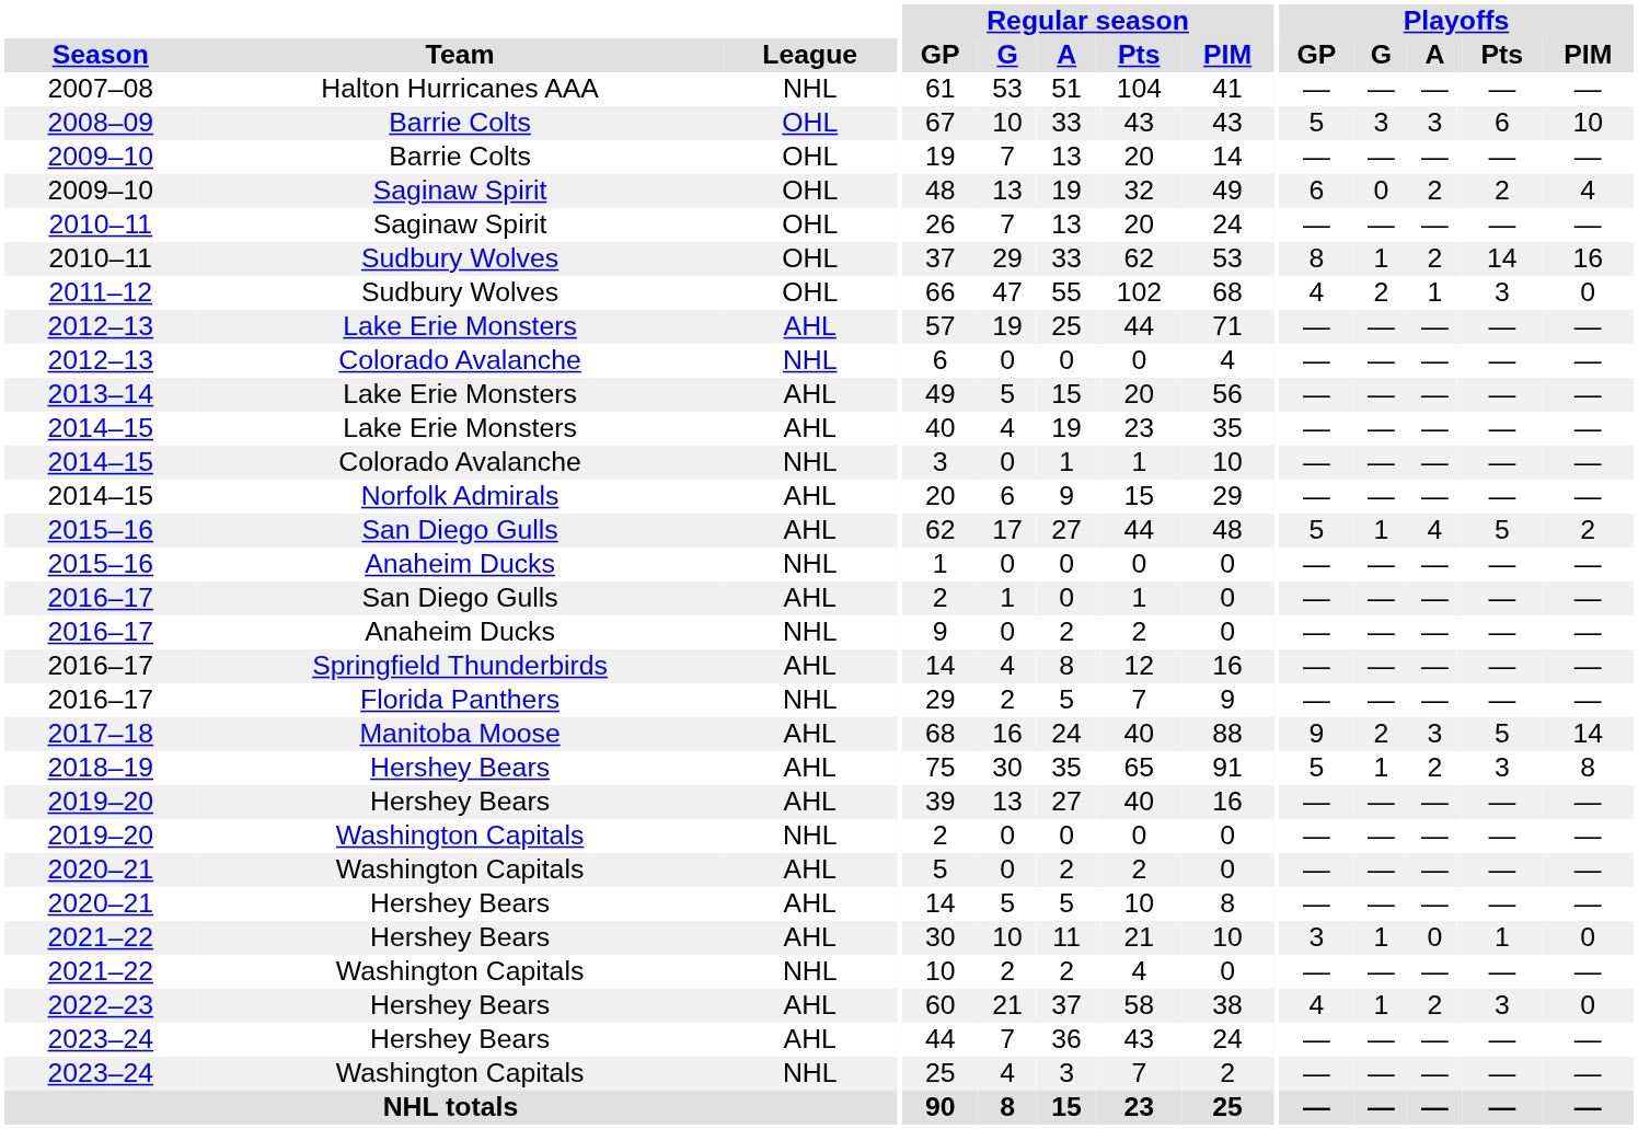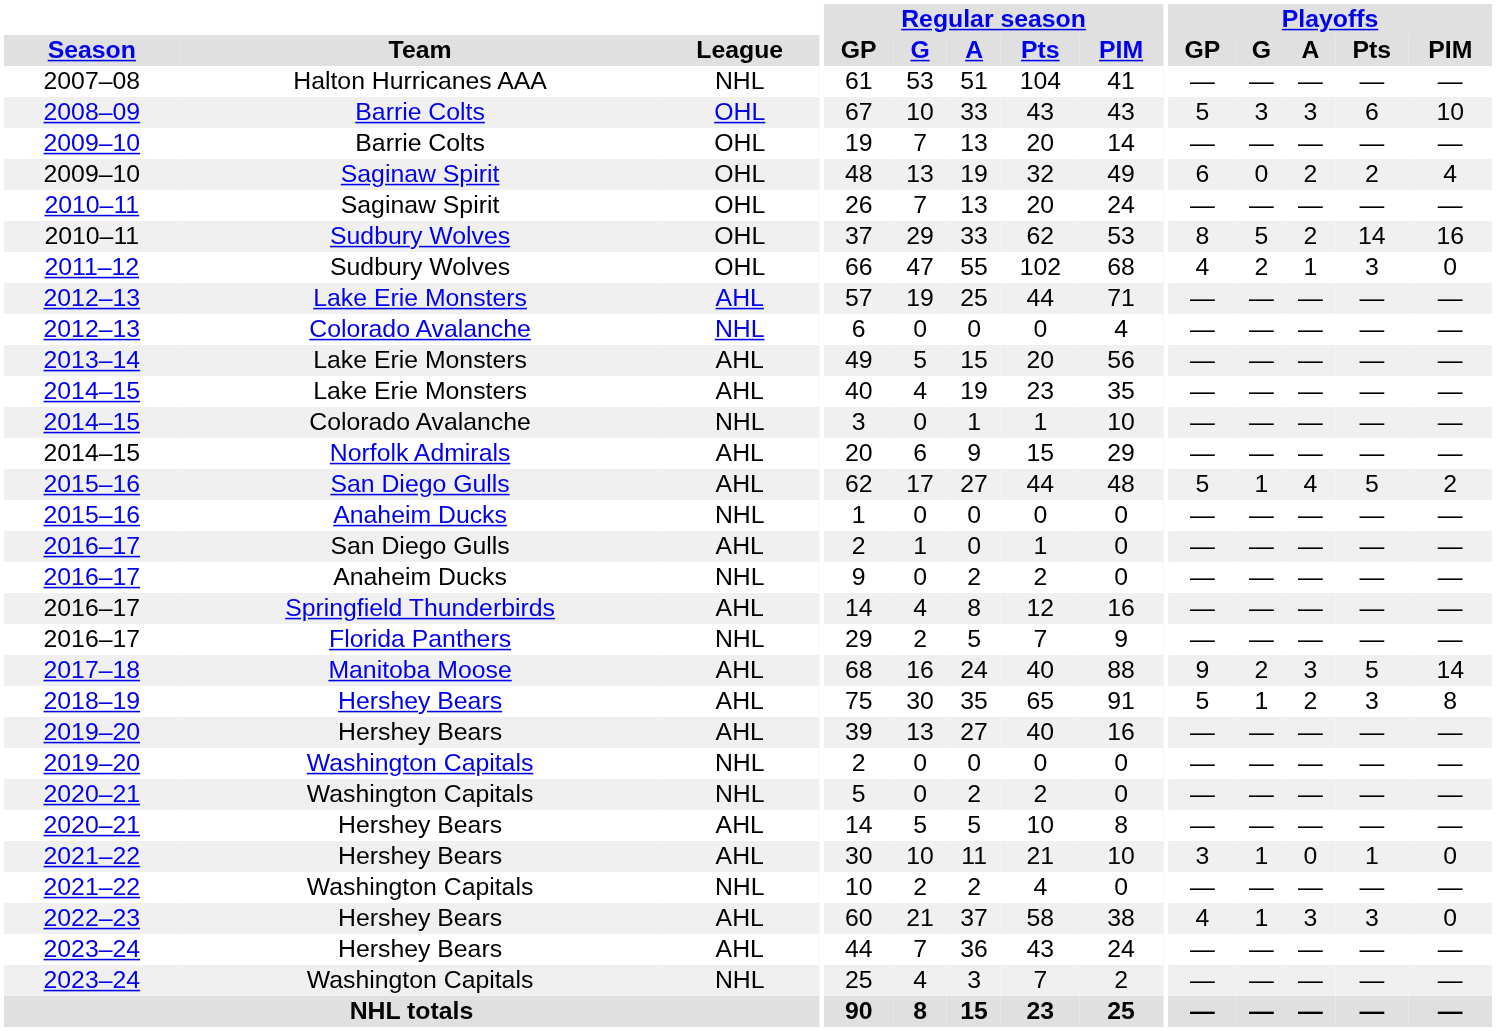2010–11 / Sudbury Wolves | Playoffs / G: 1 -> 5
2020–21 / Washington Capitals | League: AHL -> NHL
2022–23 | Playoffs / A: 2 -> 3
